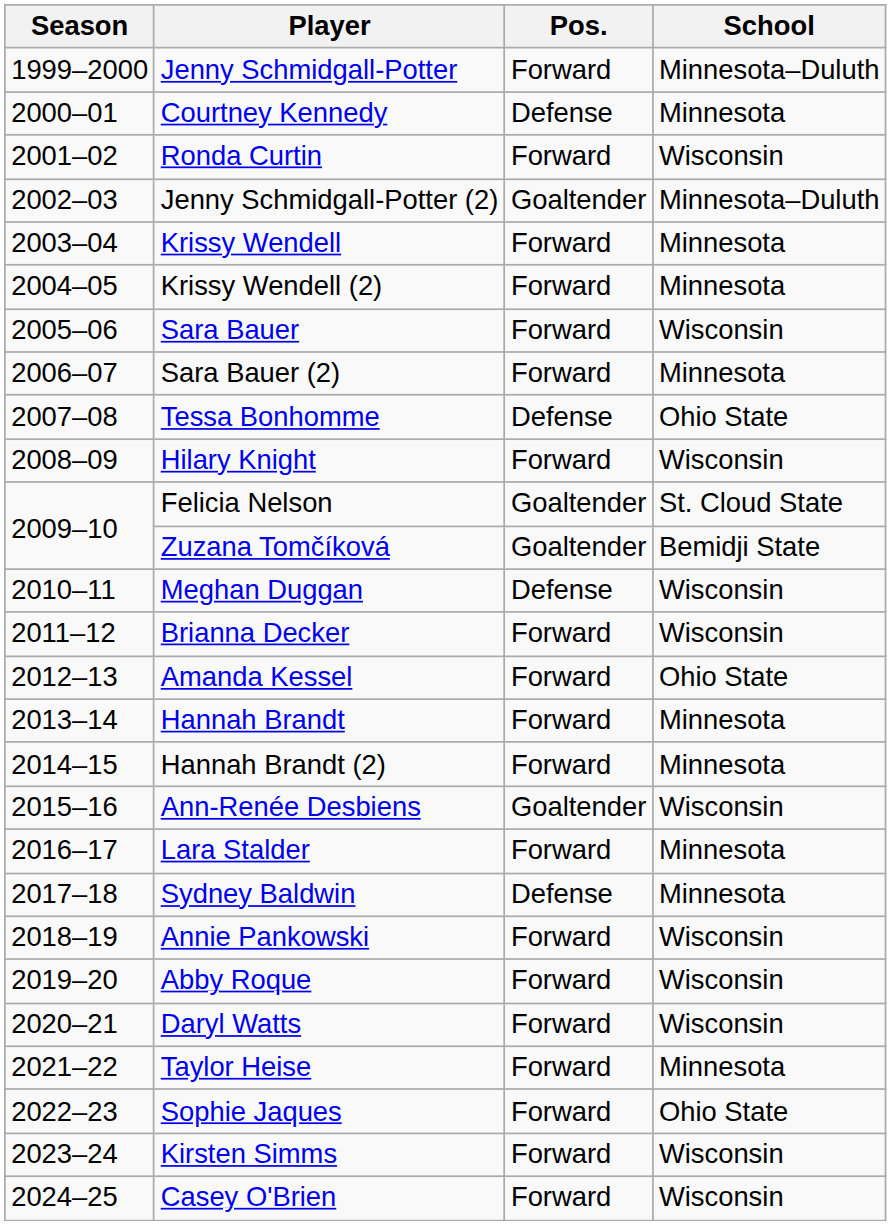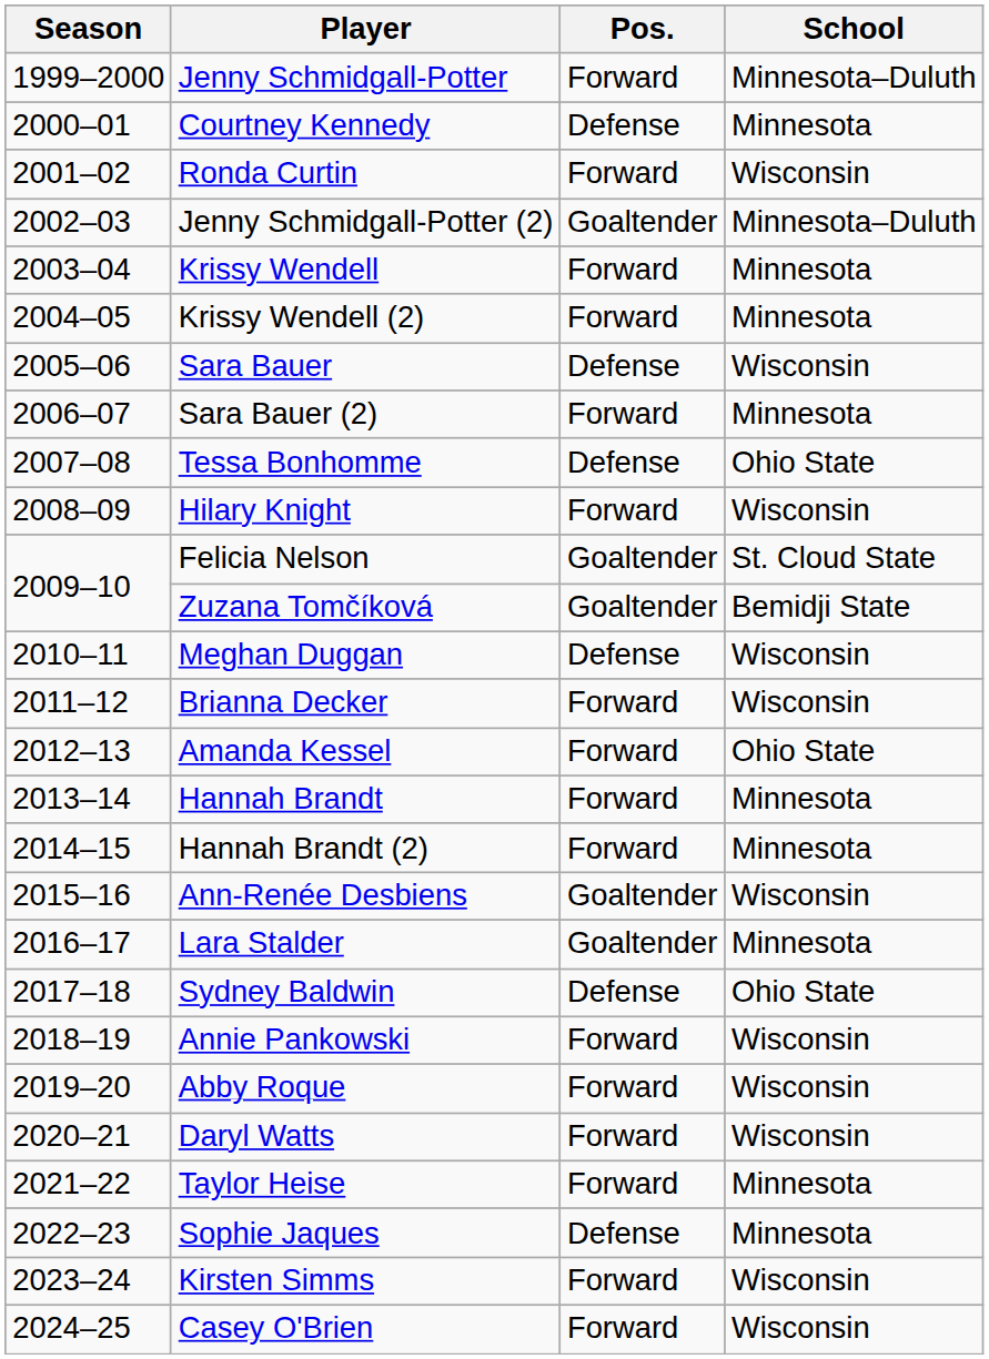Sara Bauer | Pos.: Forward -> Defense
Lara Stalder | Pos.: Forward -> Goaltender
Sydney Baldwin | School: Minnesota -> Ohio State
Sophie Jaques | Pos.: Forward -> Defense
Sophie Jaques | School: Ohio State -> Minnesota
